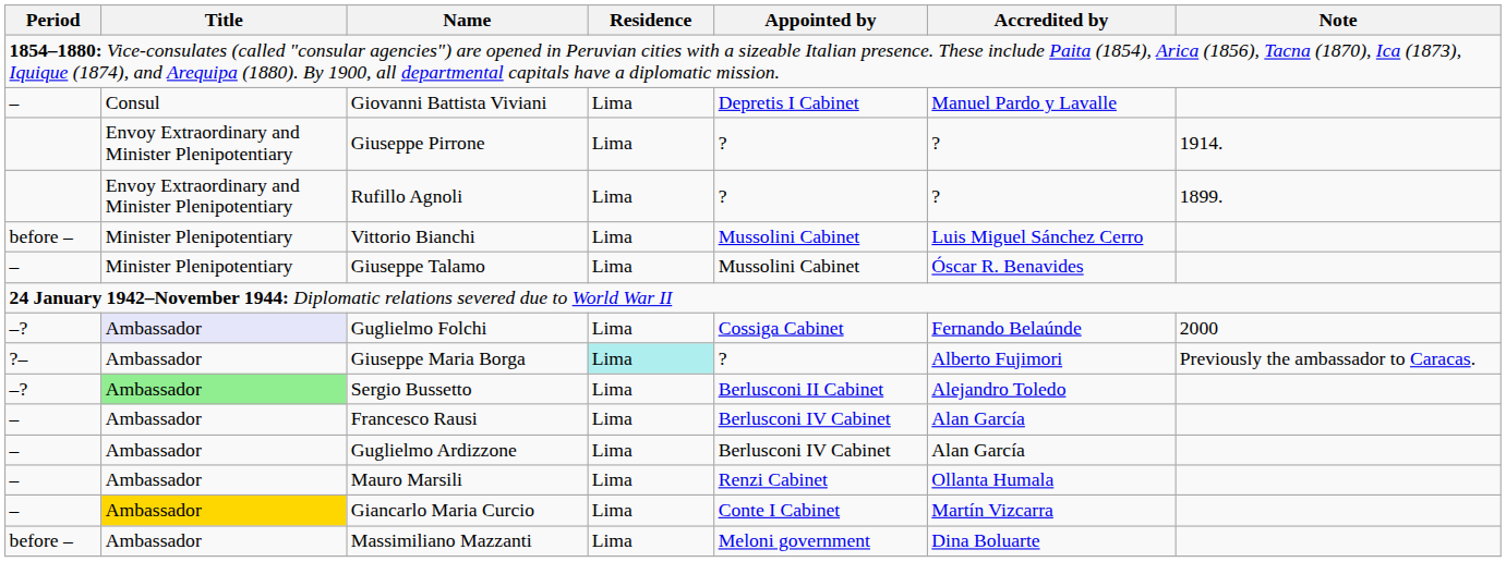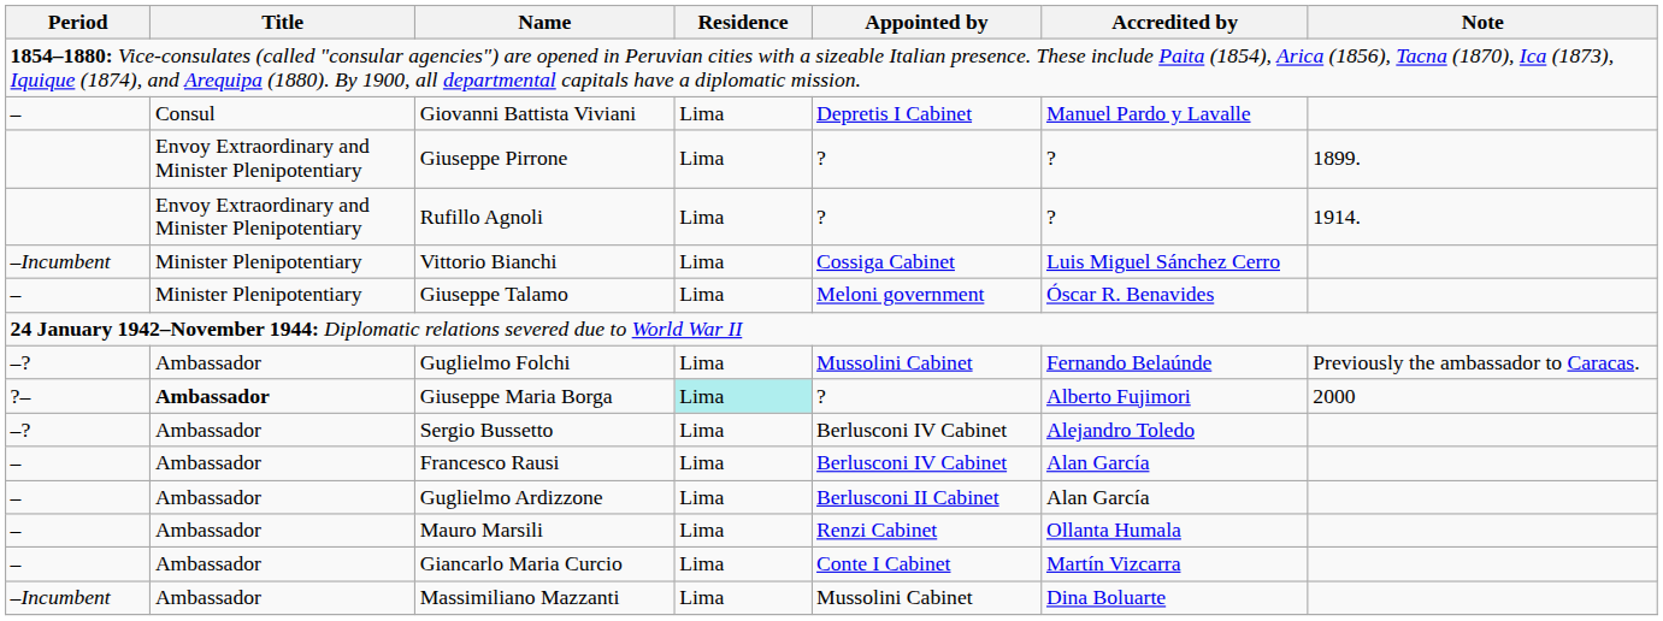Giuseppe Pirrone | Note: 1914. -> 1899.
Rufillo Agnoli | Note: 1899. -> 1914.
Vittorio Bianchi | Period: before – -> –Incumbent
Vittorio Bianchi | Appointed by: Mussolini Cabinet -> Cossiga Cabinet
Giuseppe Talamo | Appointed by: Mussolini Cabinet -> Meloni government
Guglielmo Folchi | Title: lavender background -> no background
Guglielmo Folchi | Appointed by: Cossiga Cabinet -> Mussolini Cabinet
Guglielmo Folchi | Note: 2000 -> Previously the ambassador to Caracas.
Giuseppe Maria Borga | Title: normal -> bold
Giuseppe Maria Borga | Note: Previously the ambassador to Caracas. -> 2000
Sergio Bussetto | Title: lightgreen background -> no background
Sergio Bussetto | Appointed by: Berlusconi II Cabinet -> Berlusconi IV Cabinet
Guglielmo Ardizzone | Appointed by: Berlusconi IV Cabinet -> Berlusconi II Cabinet
Giancarlo Maria Curcio | Title: gold background -> no background
Massimiliano Mazzanti | Period: before – -> –Incumbent
Massimiliano Mazzanti | Appointed by: Meloni government -> Mussolini Cabinet
